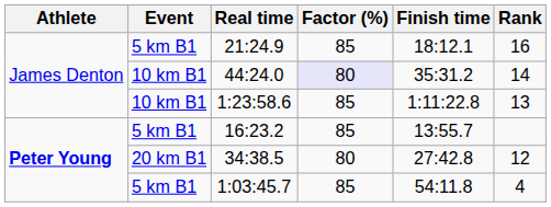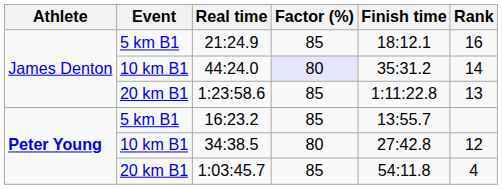1:23:58.6 | Event: 10 km B1 -> 20 km B1
34:38.5 | Event: 20 km B1 -> 10 km B1
1:03:45.7 | Event: 5 km B1 -> 20 km B1
